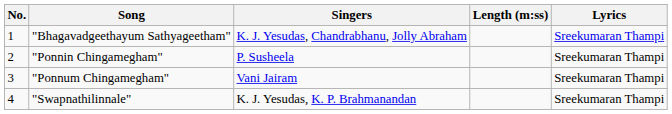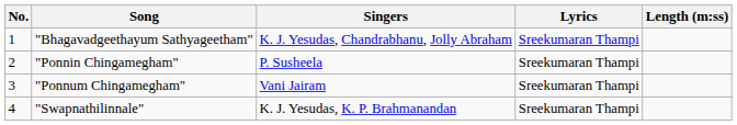columns swapped: Lyrics <-> Length (m:ss)
